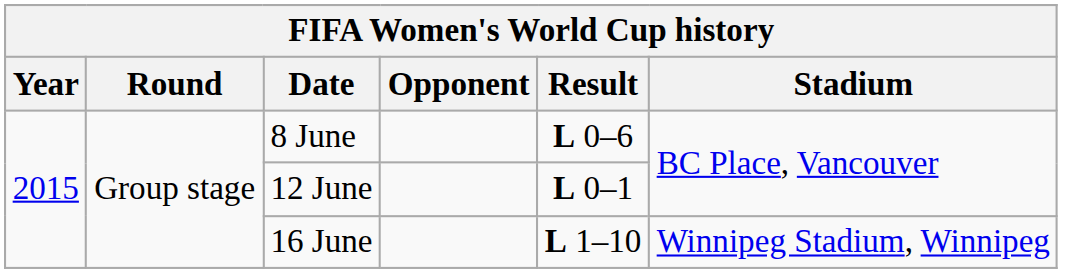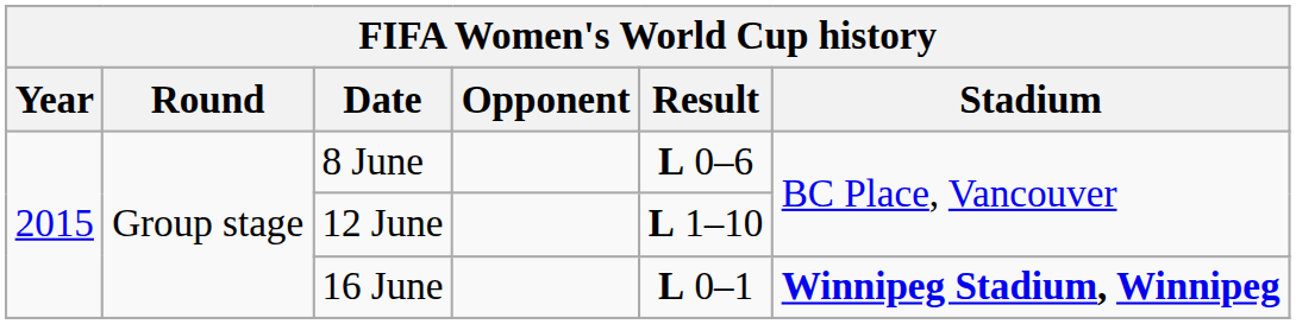12 June | Result: L 0–1 -> L 1–10
16 June | Result: L 1–10 -> L 0–1
16 June | Stadium: normal -> bold
